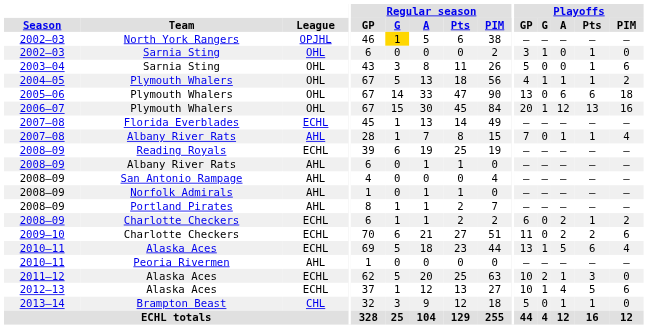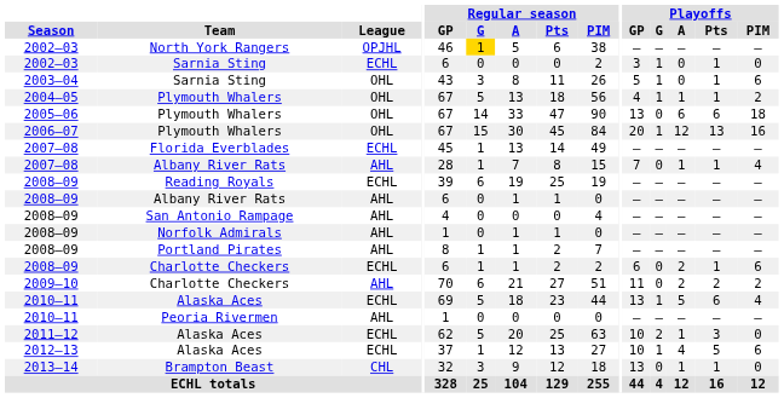2002–03 / Sarnia Sting | League: OHL -> ECHL
2003–04 / Sarnia Sting | Playoffs / G: 0 -> 1
2008–09 / Charlotte Checkers | Playoffs / PIM: 2 -> 6
2009–10 / Charlotte Checkers | League: ECHL -> AHL
2009–10 / Charlotte Checkers | Playoffs / PIM: 6 -> 2
Brampton Beast | Playoffs / GP: 5 -> 13
